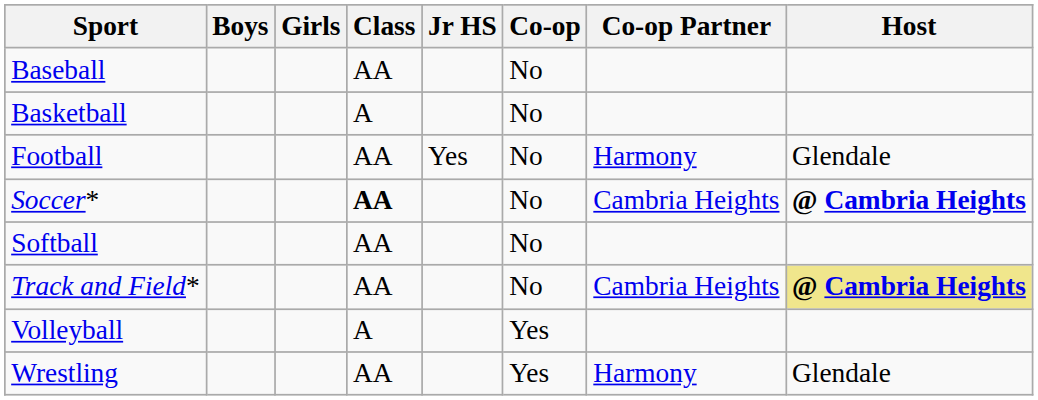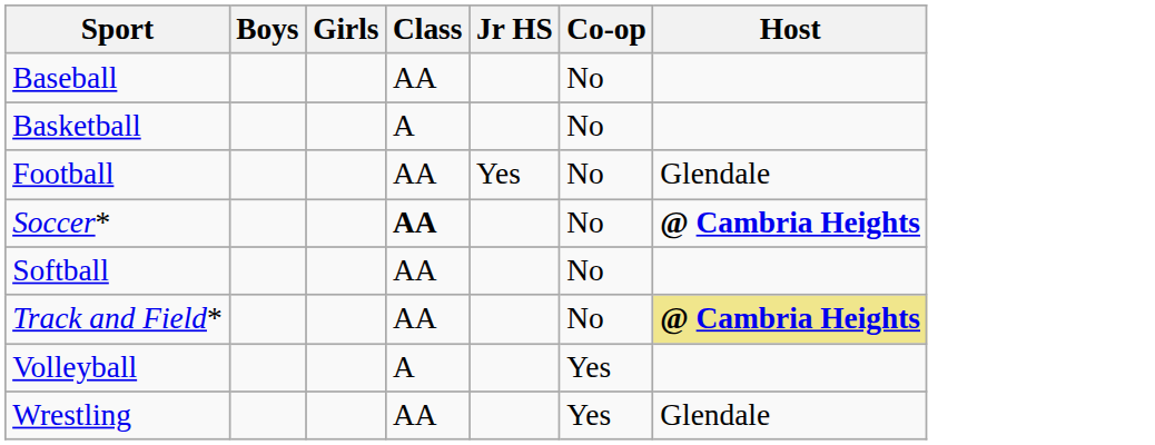- column: Co-op Partner | Harmony | Cambria Heights | Cambria Heights | Harmony
